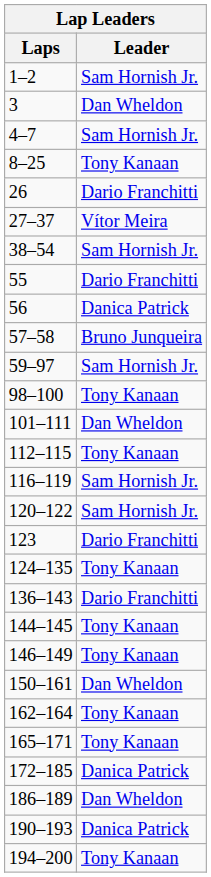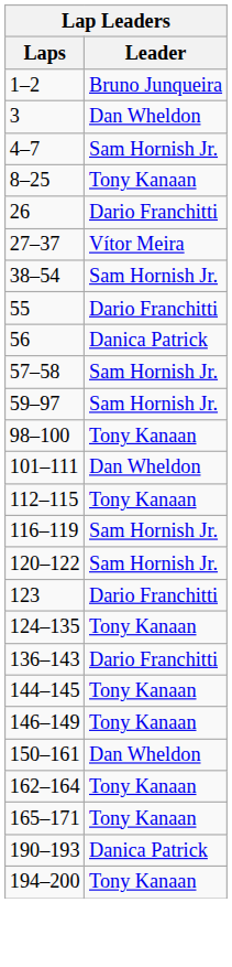1–2 | Leader: Sam Hornish Jr. -> Bruno Junqueira
57–58 | Leader: Bruno Junqueira -> Sam Hornish Jr.
- row: 172–185 | Danica Patrick
- row: 186–189 | Dan Wheldon
